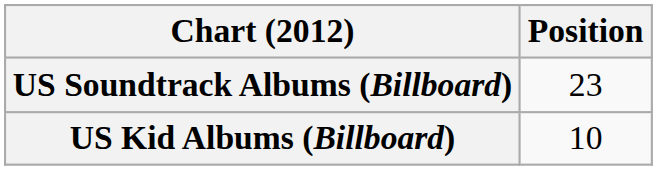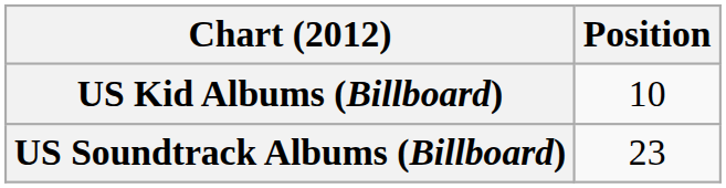rows swapped: US Kid Albums (Billboard) <-> US Soundtrack Albums (Billboard)
